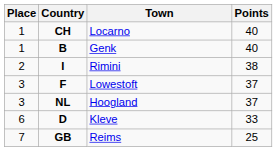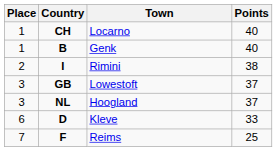Lowestoft | Country: F -> GB
Reims | Country: GB -> F
